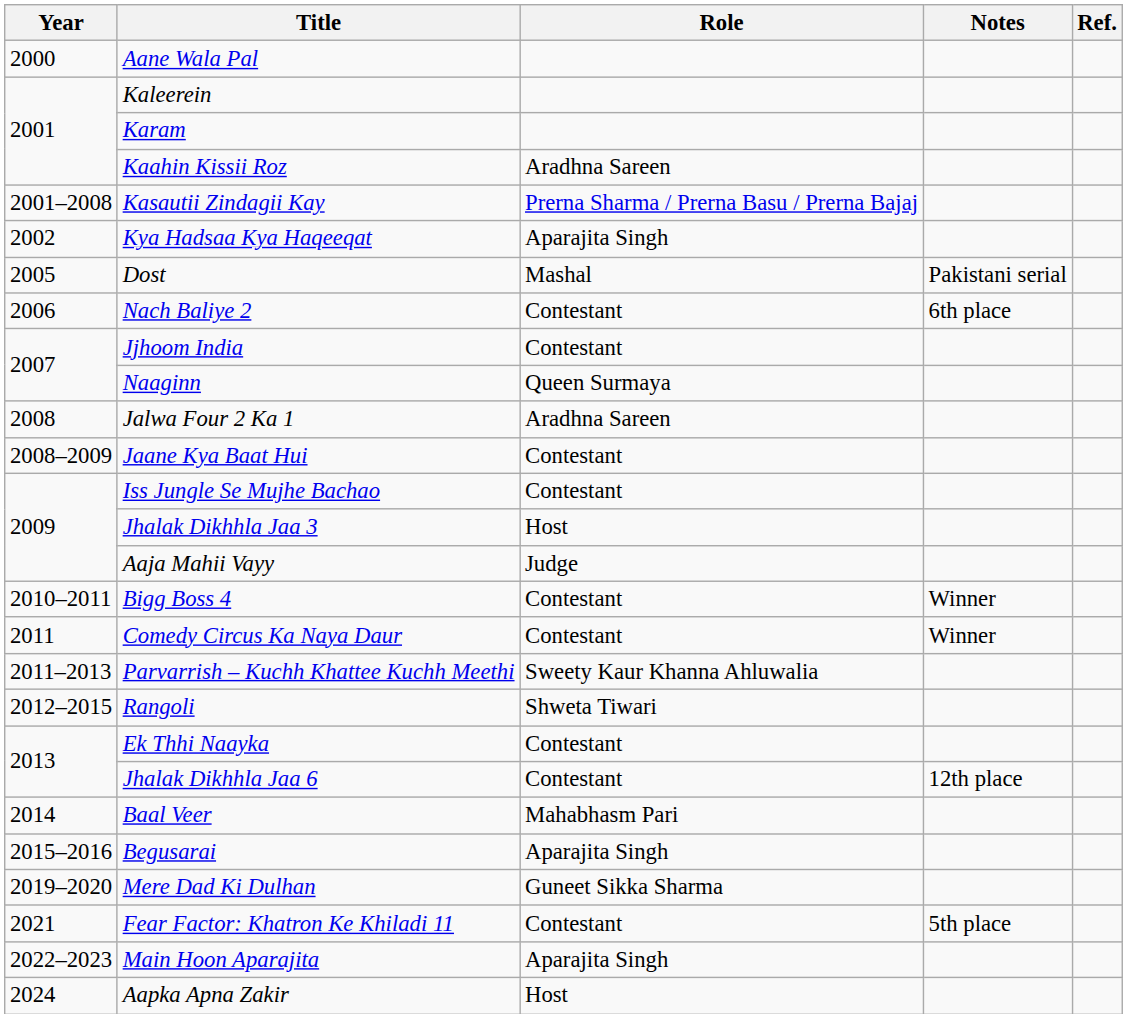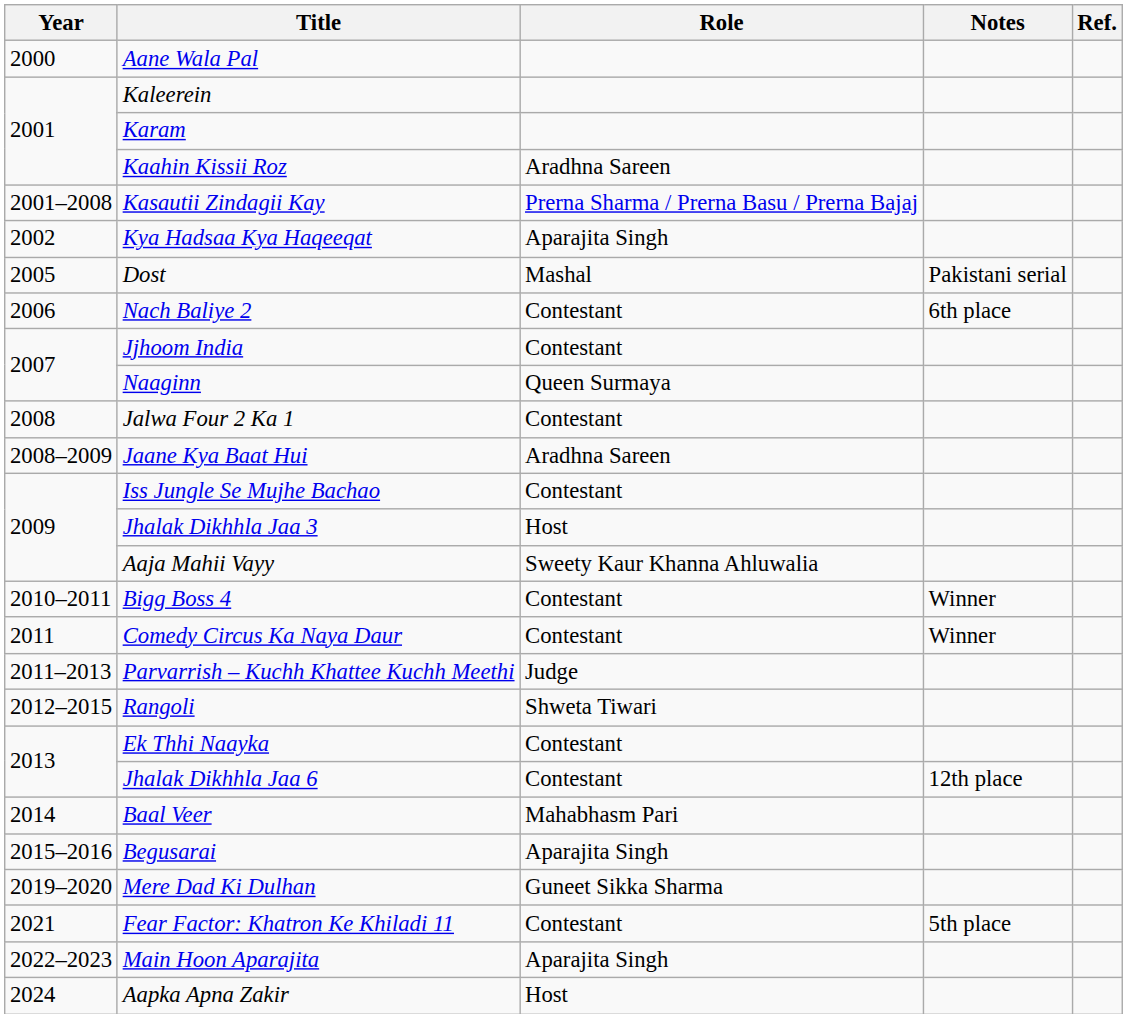Jalwa Four 2 Ka 1 | Role: Aradhna Sareen -> Contestant
Jaane Kya Baat Hui | Role: Contestant -> Aradhna Sareen
Aaja Mahii Vayy | Role: Judge -> Sweety Kaur Khanna Ahluwalia
Parvarrish – Kuchh Khattee Kuchh Meethi | Role: Sweety Kaur Khanna Ahluwalia -> Judge
